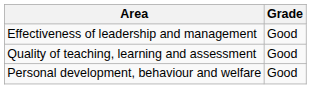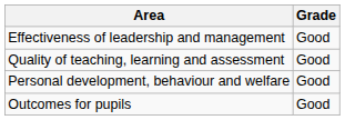+ row: Outcomes for pupils | Good
